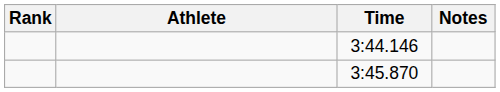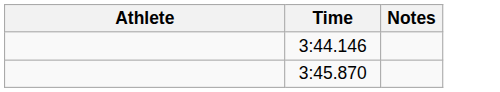- column: Rank
